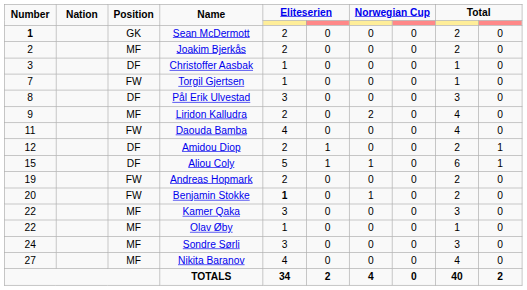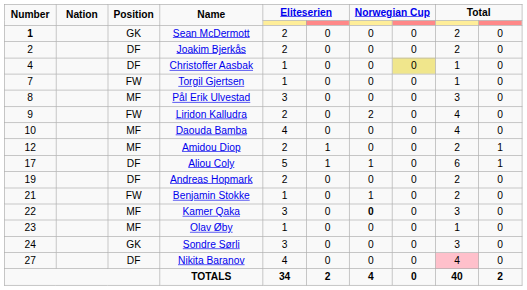Joakim Bjerkås | Position: MF -> DF
Christoffer Aasbak | Number: 3 -> 4
Christoffer Aasbak | column 8: no background -> khaki background
Pål Erik Ulvestad | Position: DF -> MF
Liridon Kalludra | Position: MF -> FW
Daouda Bamba | Number: 11 -> 10
Daouda Bamba | Position: FW -> MF
Amidou Diop | Position: DF -> MF
Aliou Coly | Number: 15 -> 17
Andreas Hopmark | Position: FW -> DF
Benjamin Stokke | Number: 20 -> 21
Benjamin Stokke | column 5: bold -> normal
Kamer Qaka | column 7: normal -> bold
Olav Øby | Number: 22 -> 23
Sondre Sørli | Position: MF -> GK
Nikita Baranov | Position: MF -> DF
Nikita Baranov | column 9: no background -> pink background
